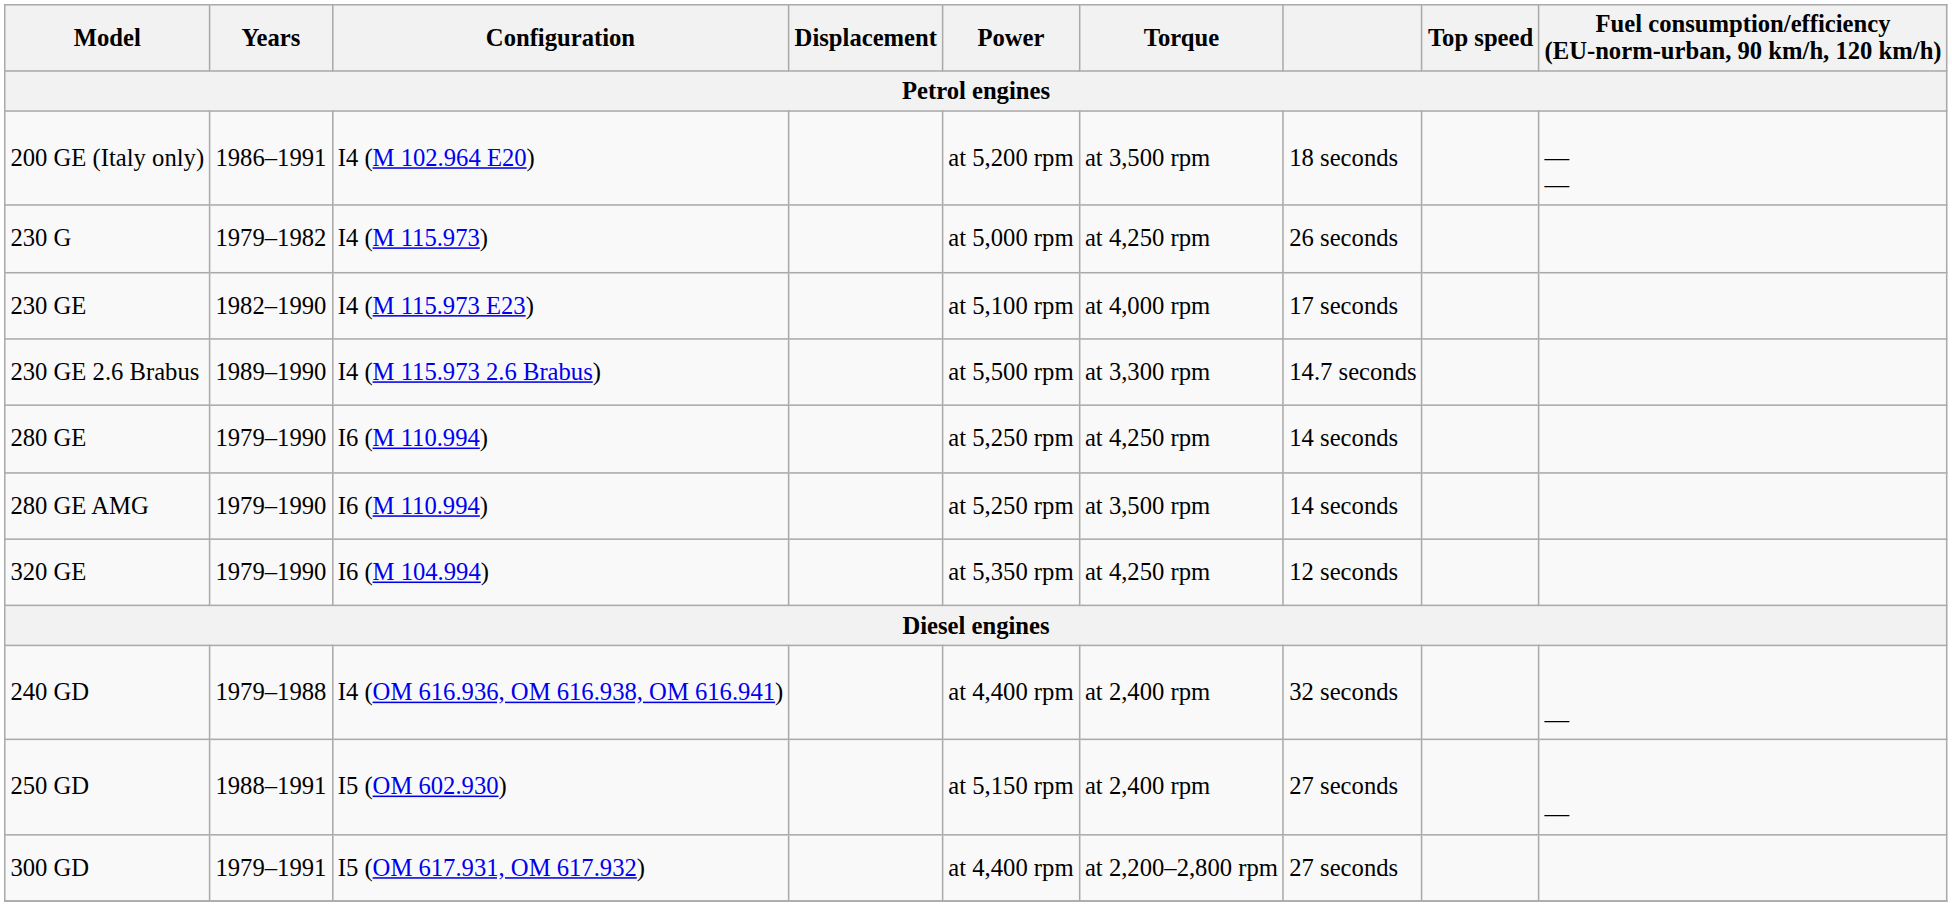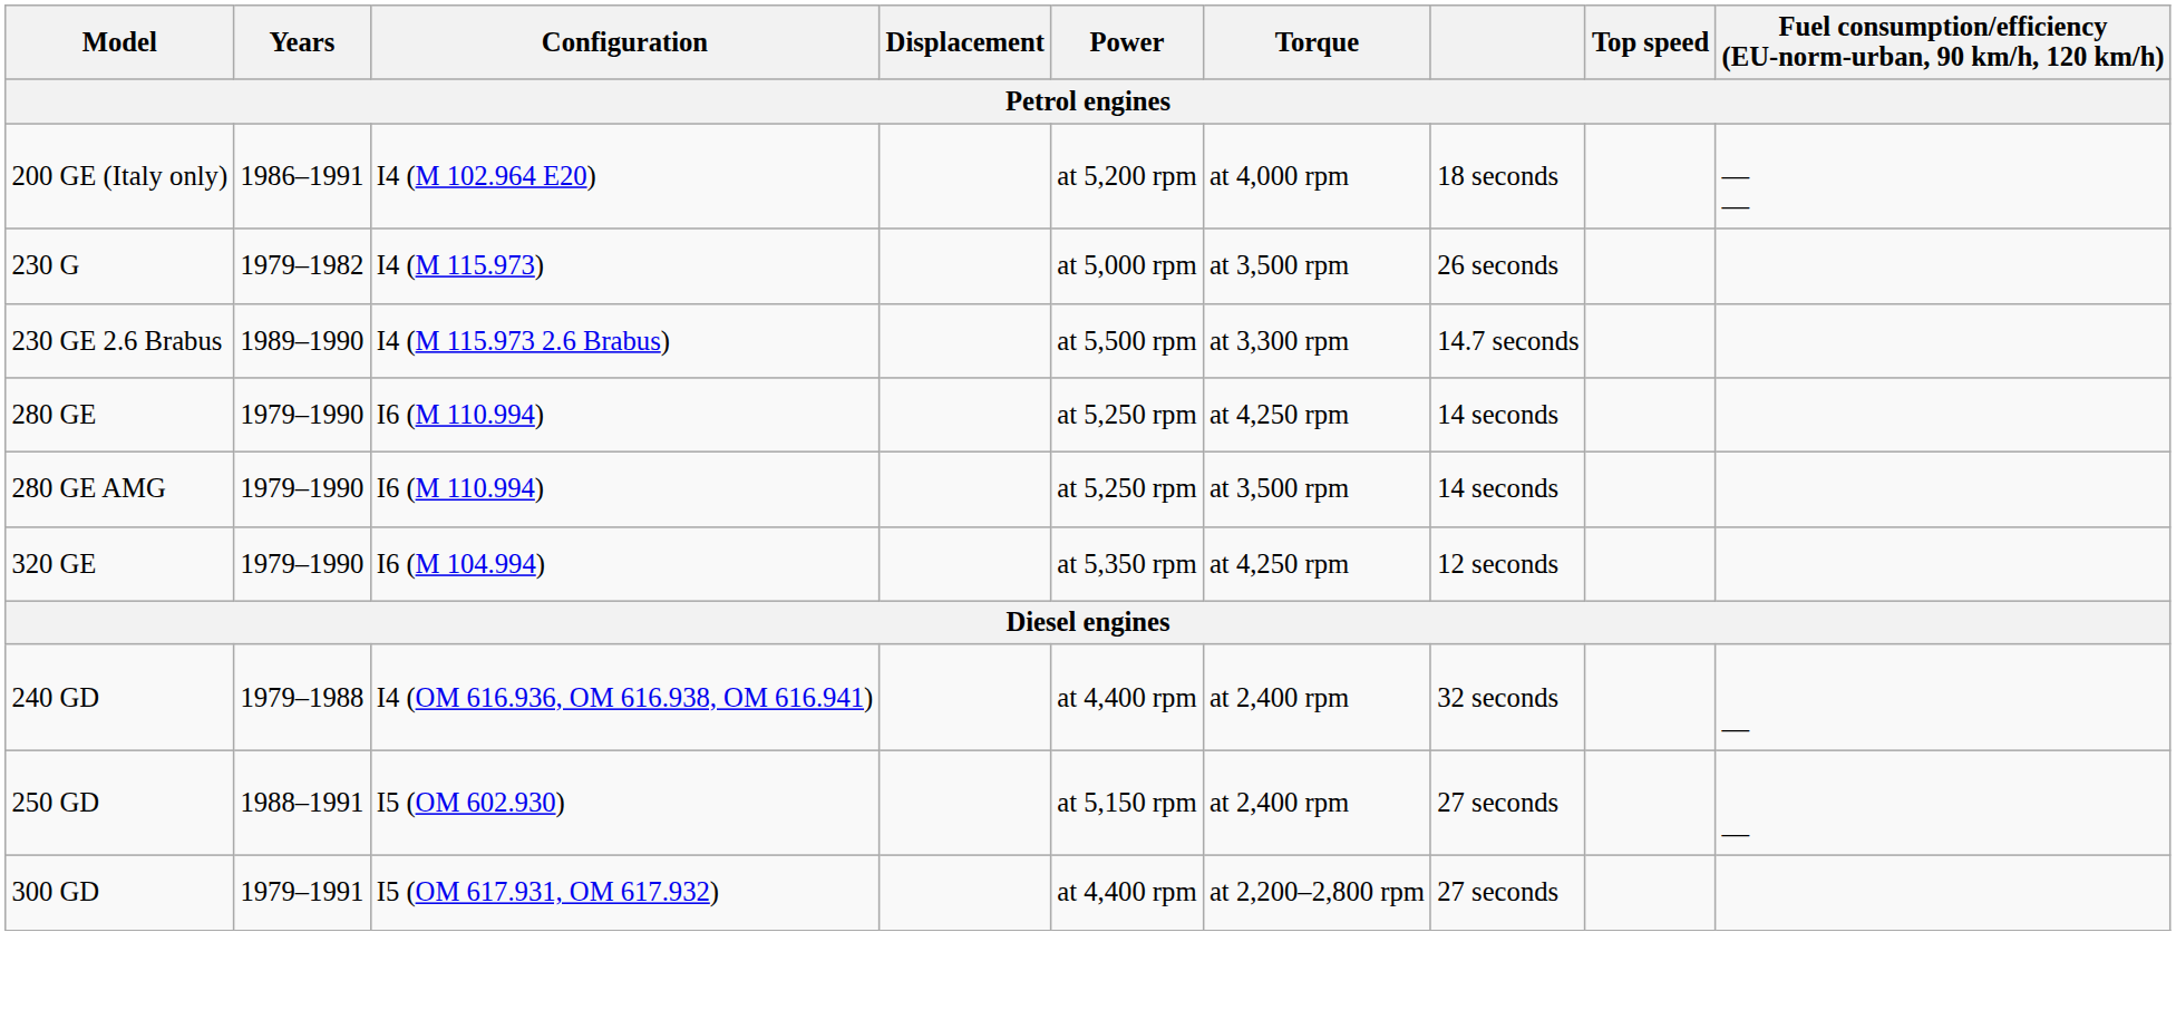200 GE (Italy only) | Torque: at 3,500 rpm -> at 4,000 rpm
230 G | Torque: at 4,250 rpm -> at 3,500 rpm
- row: 230 GE | 1982–1990 | I4 (M 115.973 E23) | at 5,100 rpm | at 4,000 rpm | 17 seconds
